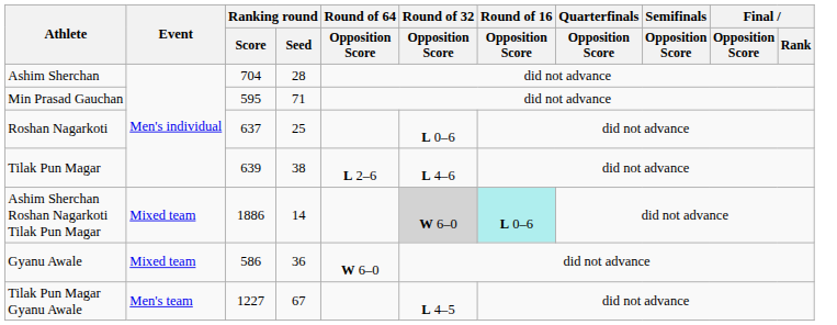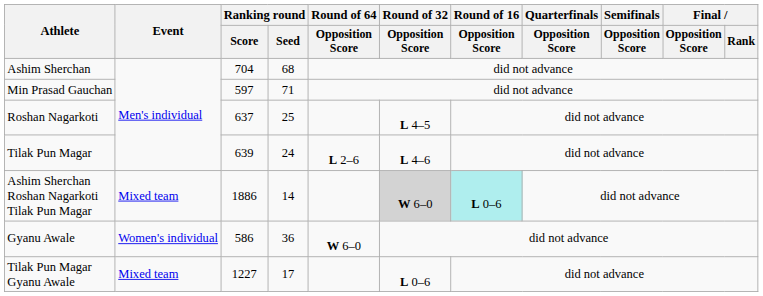Ashim Sherchan | Ranking round / Seed: 28 -> 68
Min Prasad Gauchan | Ranking round / Score: 595 -> 597
Roshan Nagarkoti | Round of 32 / Opposition Score: L 0–6 -> L 4–5
Tilak Pun Magar | Ranking round / Seed: 38 -> 24
Gyanu Awale | Event: Mixed team -> Women's individual
Tilak Pun Magar Gyanu Awale | Event: Men's team -> Mixed team
Tilak Pun Magar Gyanu Awale | Ranking round / Seed: 67 -> 17
Tilak Pun Magar Gyanu Awale | Round of 32 / Opposition Score: L 4–5 -> L 0–6
